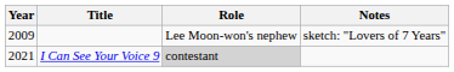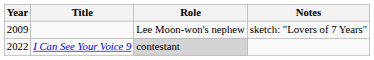I Can See Your Voice 9 | Year: 2021 -> 2022
